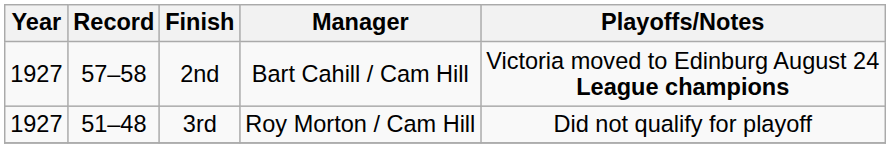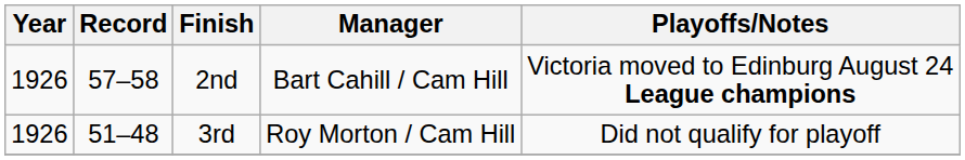2nd | Year: 1927 -> 1926
3rd | Year: 1927 -> 1926
